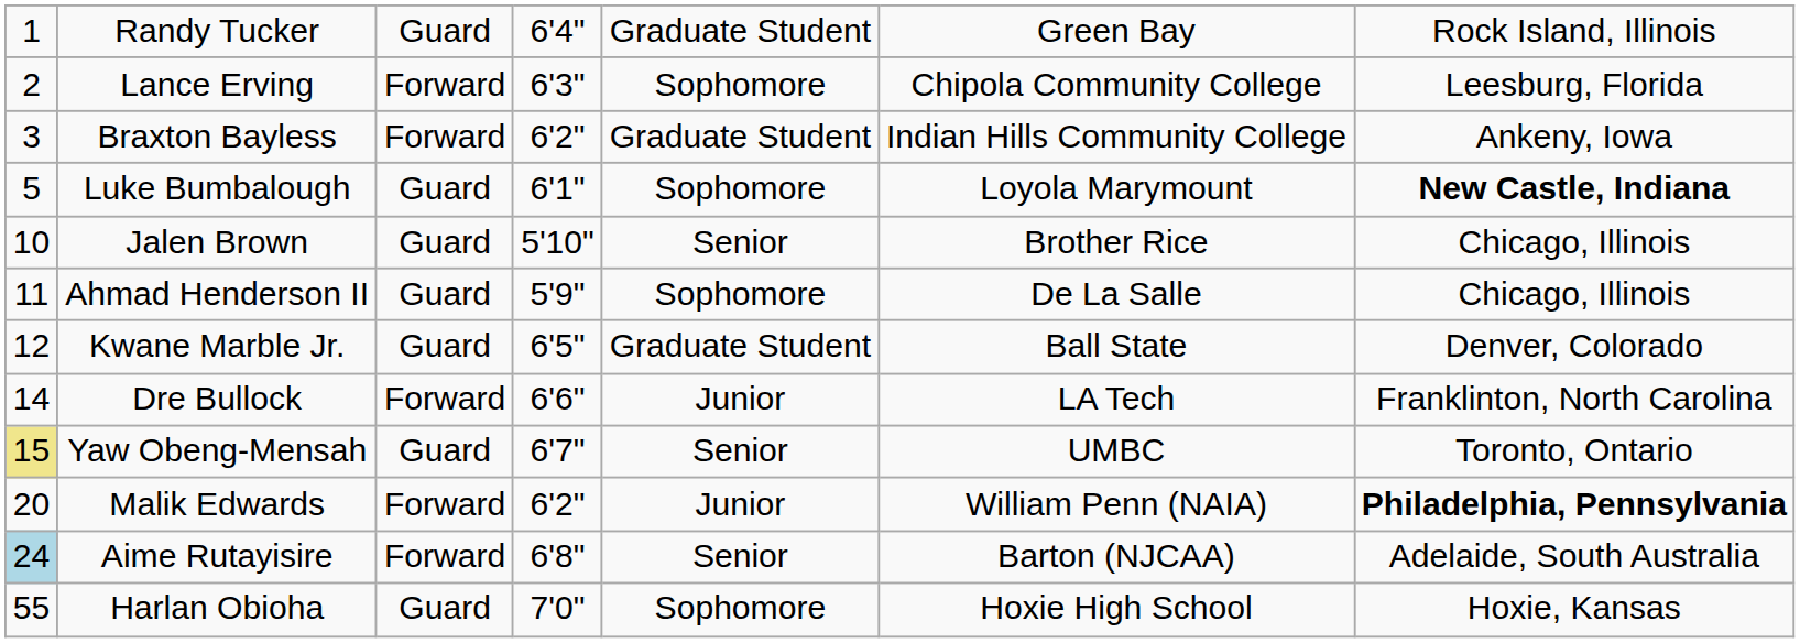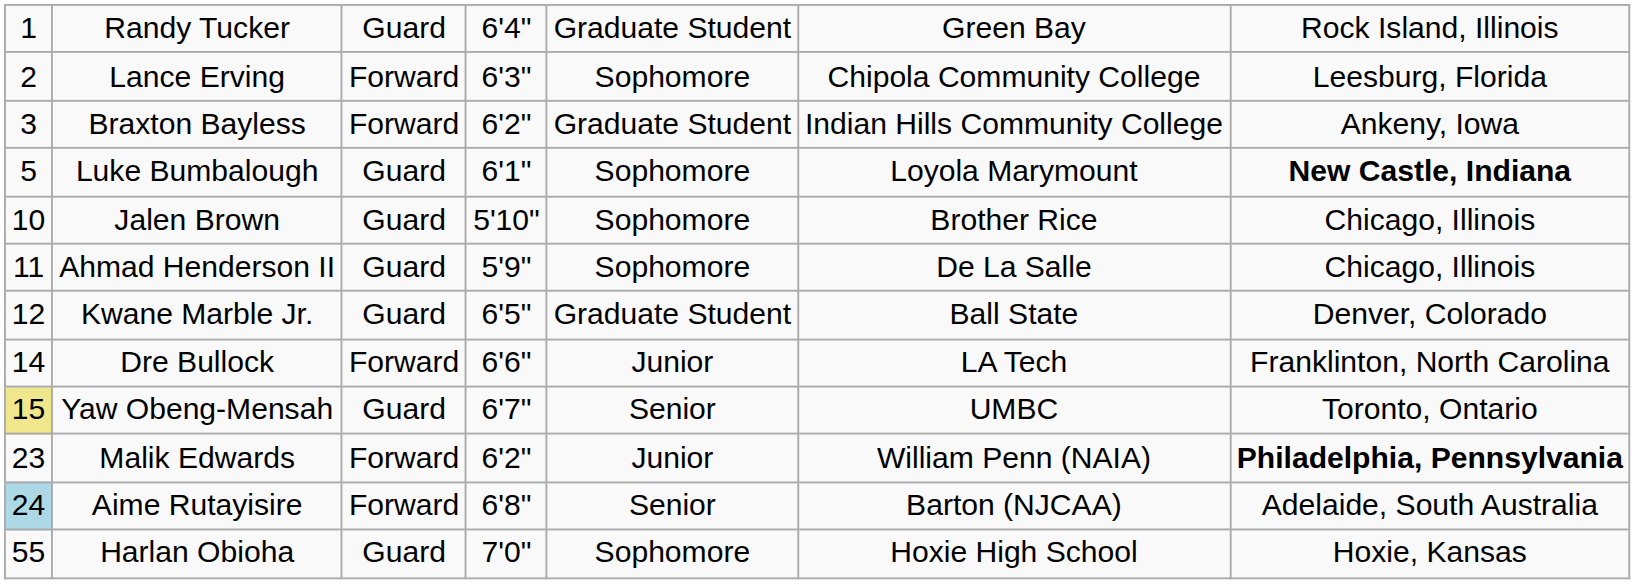Jalen Brown | column 5: Senior -> Sophomore
Malik Edwards | column 1: 20 -> 23
